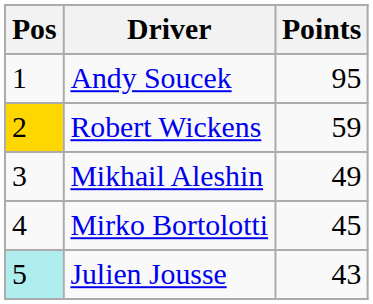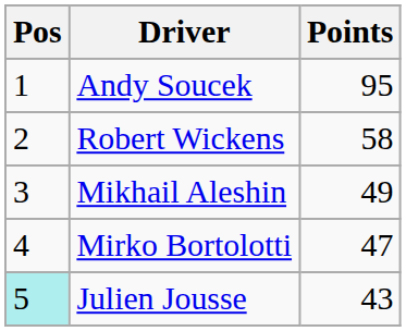Robert Wickens | Pos: gold background -> no background
Robert Wickens | Points: 59 -> 58
Mirko Bortolotti | Points: 45 -> 47
